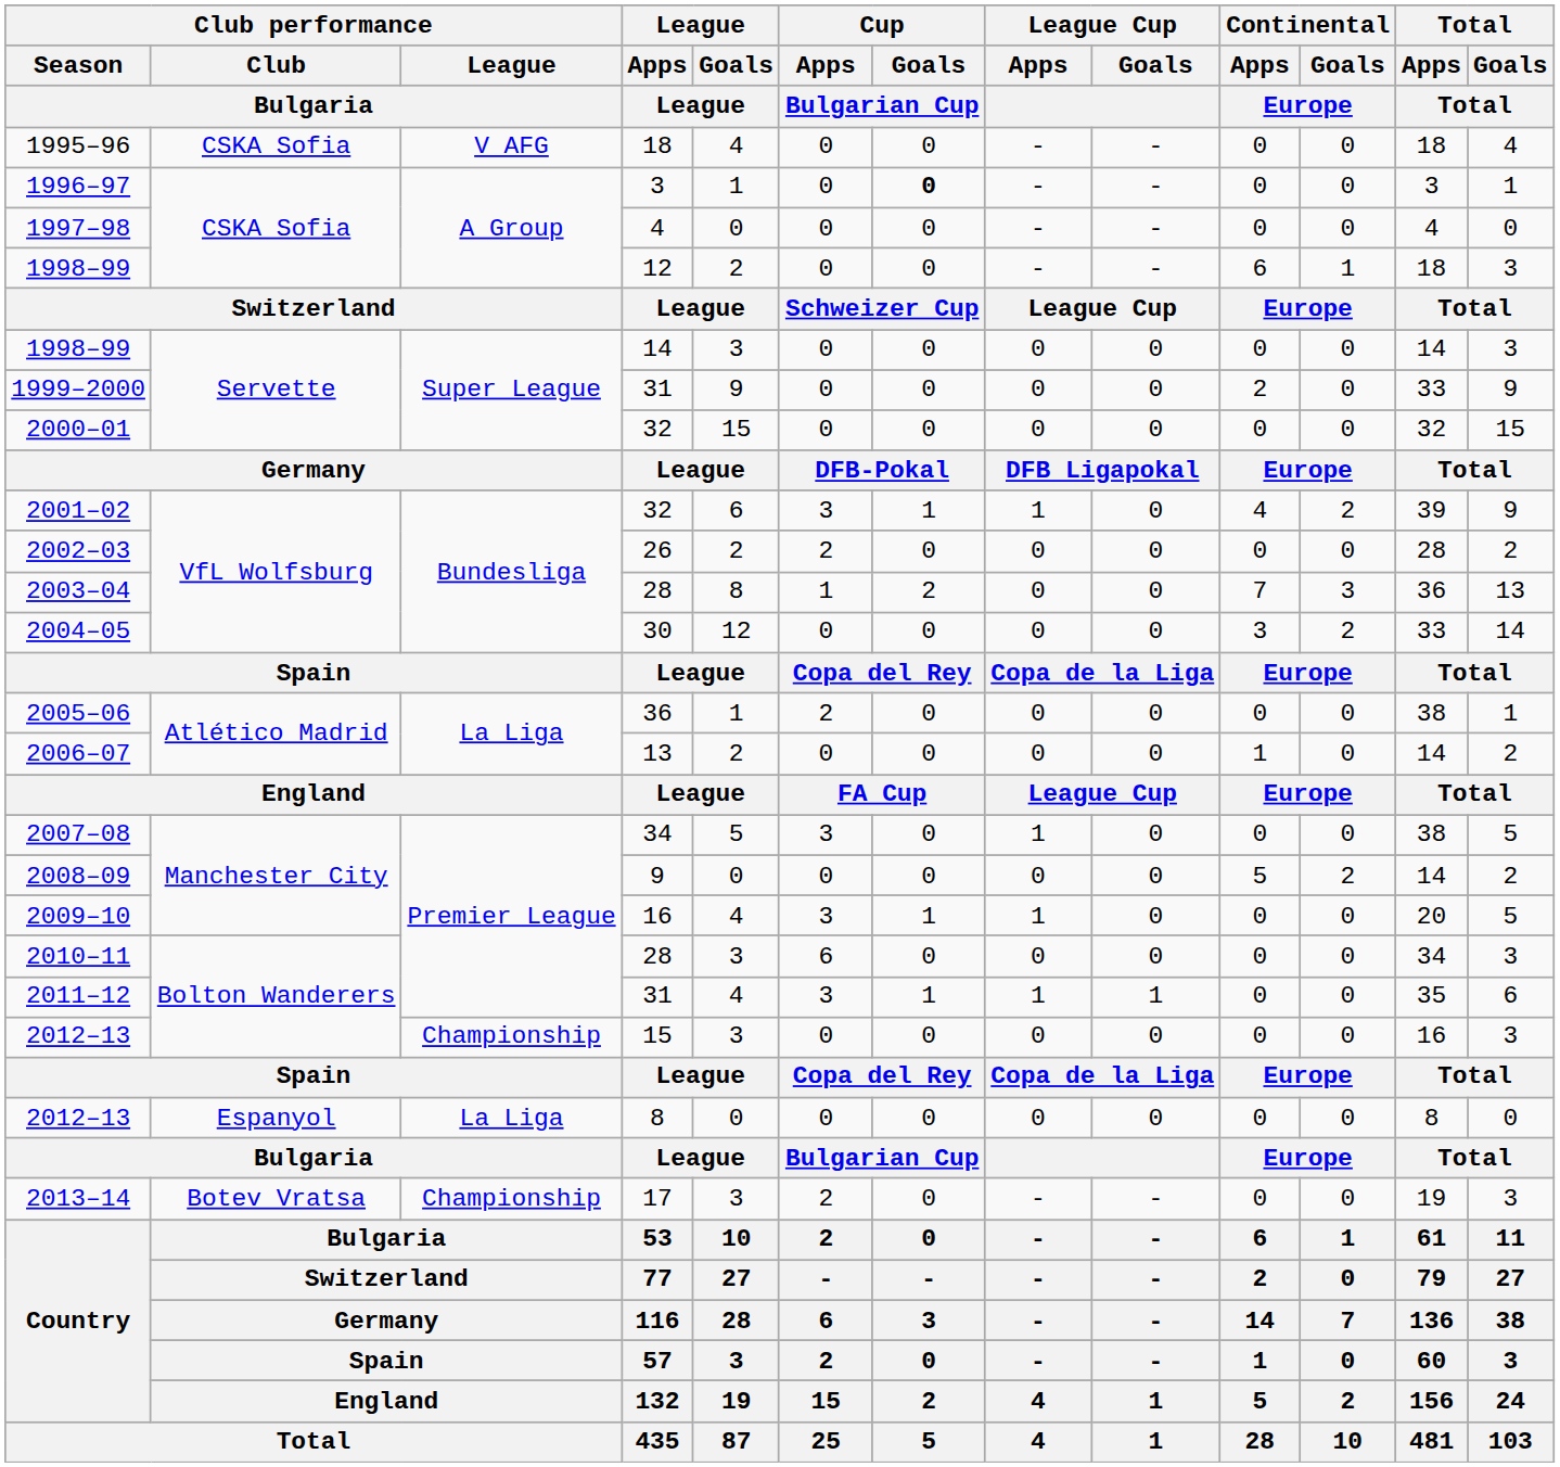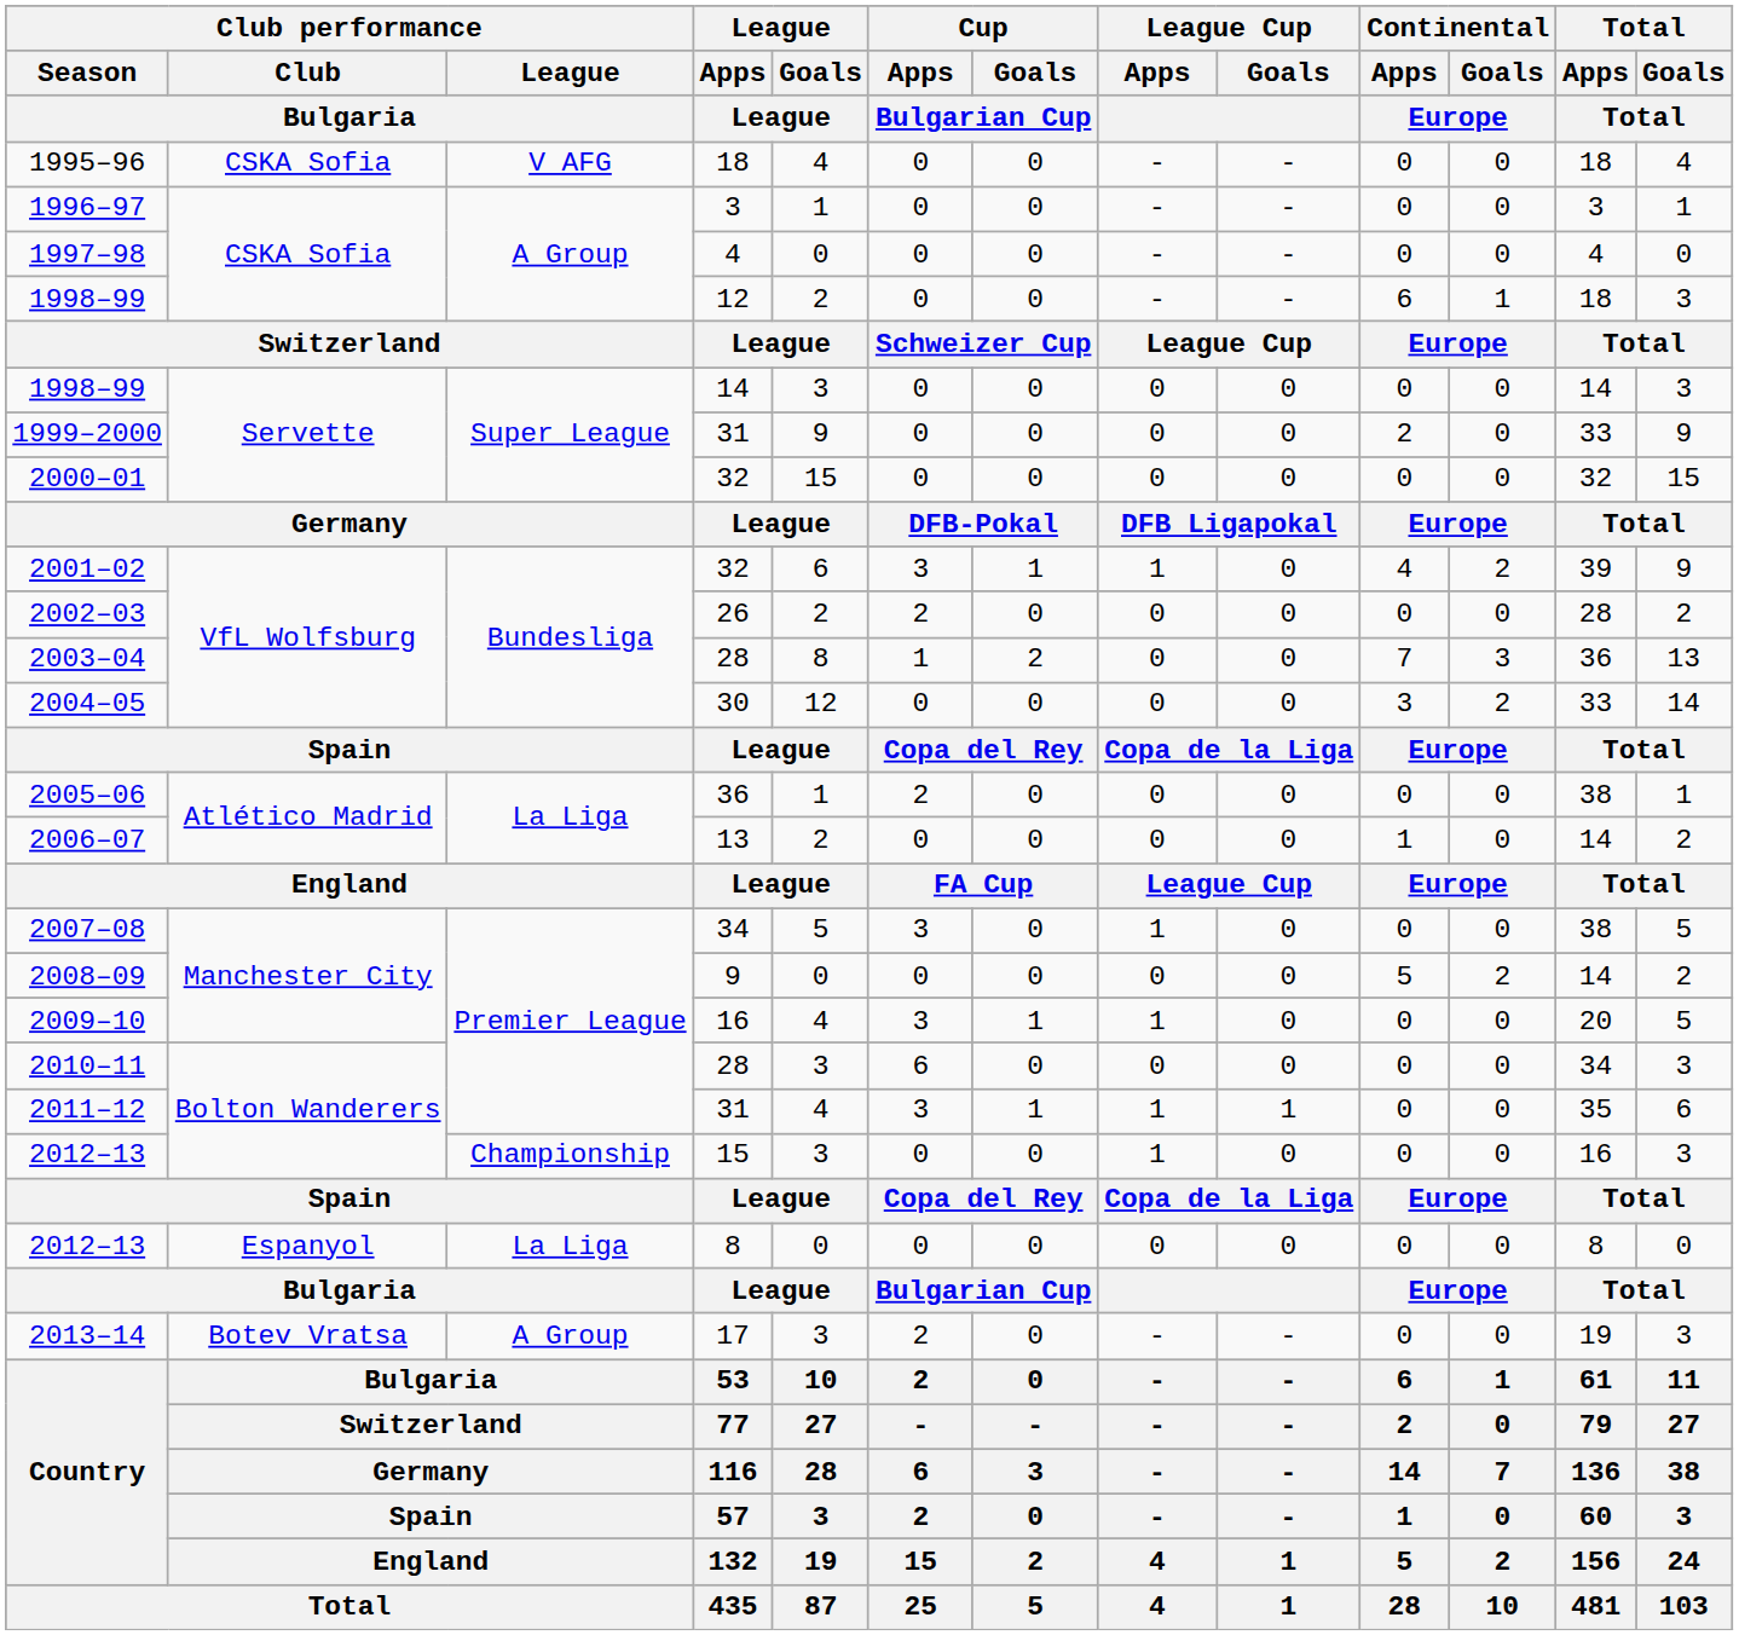1996–97 | Cup / Goals / Bulgarian Cup: bold -> normal
2012–13 / 15 | League Cup / Apps: 0 -> 1
2013–14 | Club performance / League / Bulgaria: Championship -> A Group
